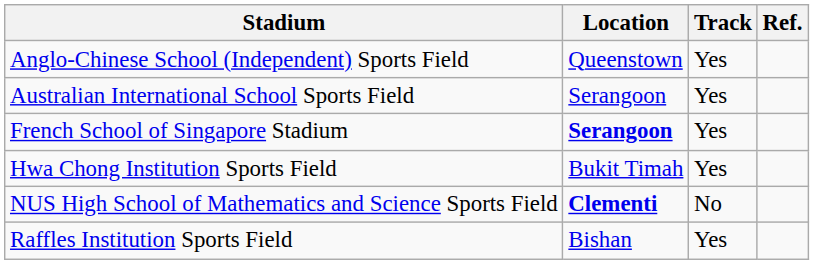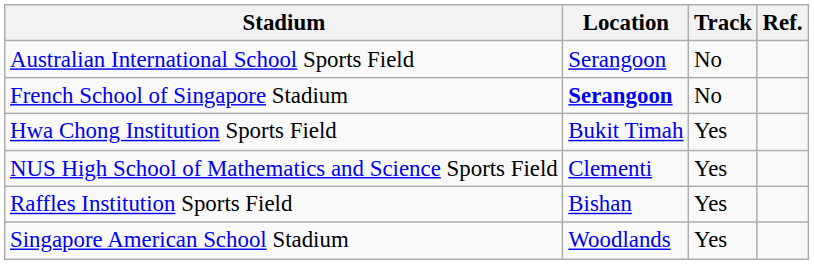- row: Anglo-Chinese School (Independent) Sports Field | Queenstown | Yes
Australian International School Sports Field | Track: Yes -> No
French School of Singapore Stadium | Track: Yes -> No
NUS High School of Mathematics and Science Sports Field | Location: bold -> normal
NUS High School of Mathematics and Science Sports Field | Track: No -> Yes
+ row: Singapore American School Stadium | Woodlands | Yes
